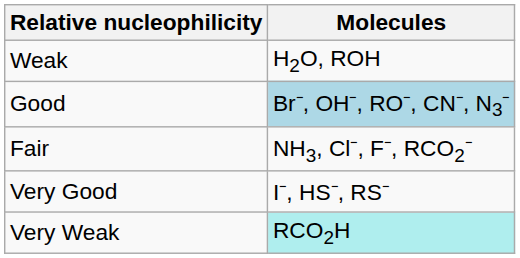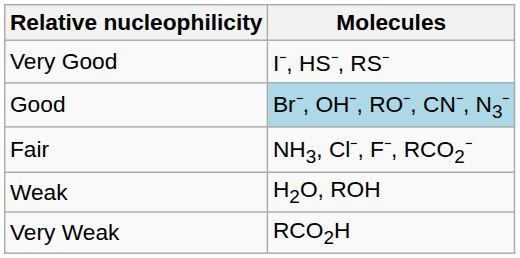rows swapped: Very Good <-> Weak
Very Weak | Molecules: paleturquoise background -> no background
